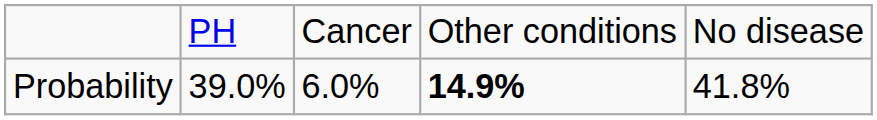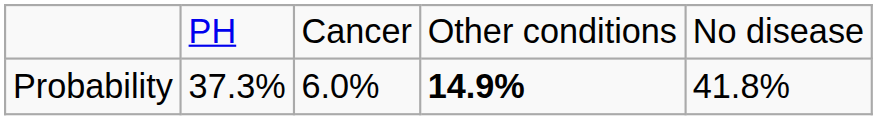Probability | column 2: 39.0% -> 37.3%
